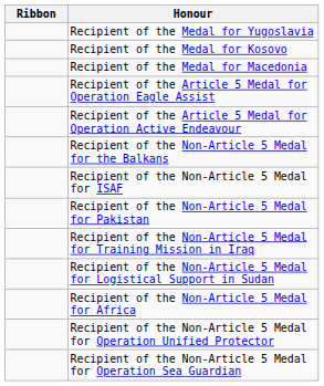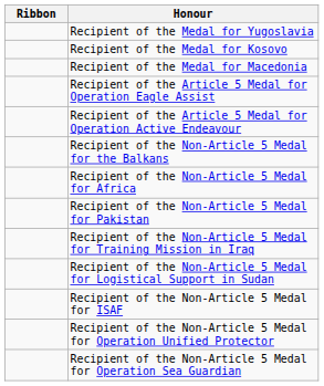rows swapped: Recipient of the Non-Article 5 Medal for ISAF <-> Recipient of the Non-Article 5 Medal for Africa
